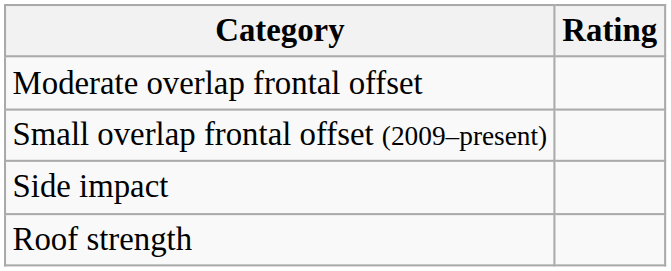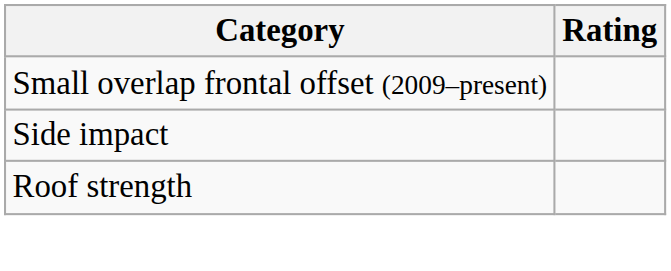- row: Moderate overlap frontal offset
